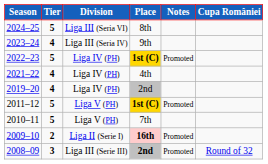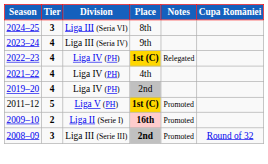2024–25 | Tier: 5 -> 3
2022–23 | Tier: 5 -> 4
2022–23 | Notes: Promoted -> Relegated
- row: 2010–11 | 5 | Liga V (PH) | 7th
